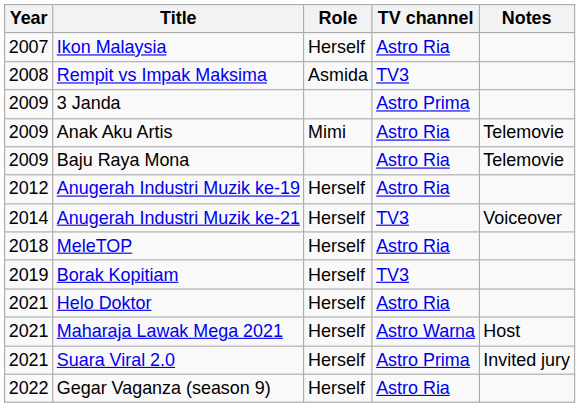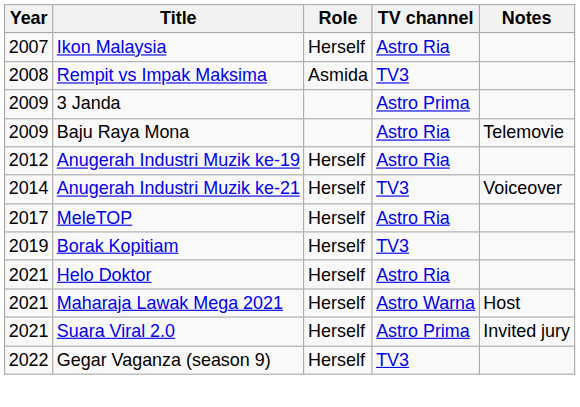- row: 2009 | Anak Aku Artis | Mimi | Astro Ria | Telemovie
MeleTOP | Year: 2018 -> 2017
Gegar Vaganza (season 9) | TV channel: Astro Ria -> TV3
